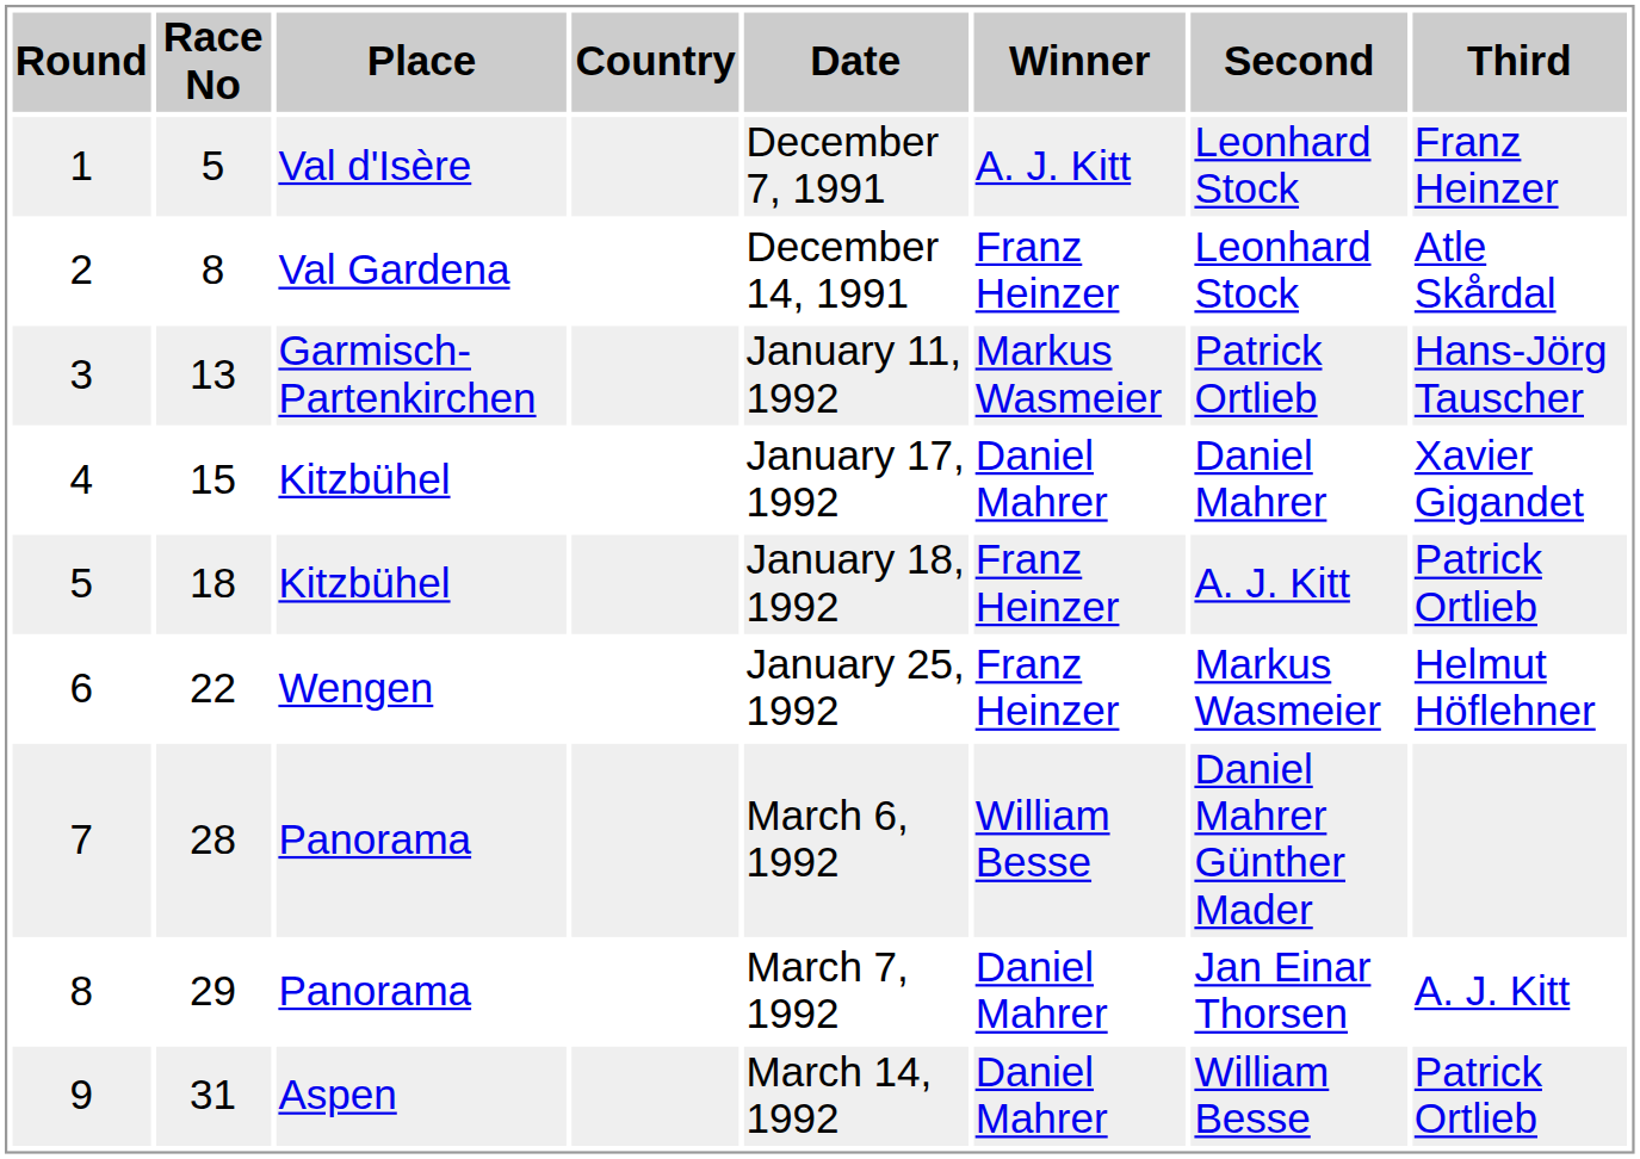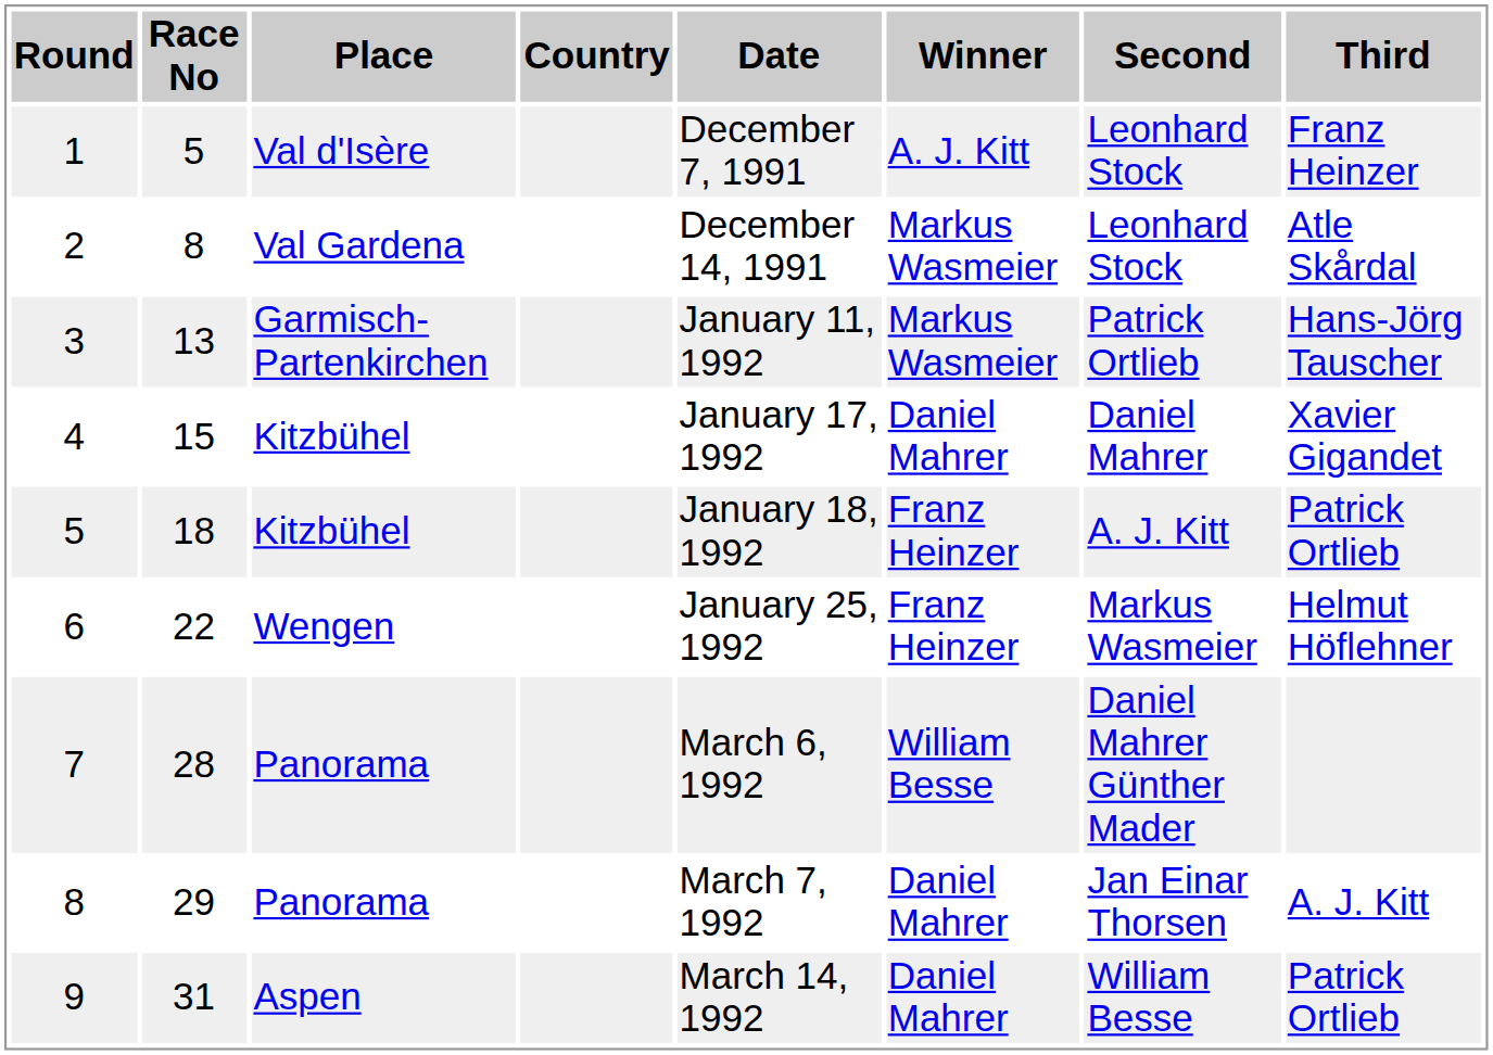2 | Winner: Franz Heinzer -> Markus Wasmeier
